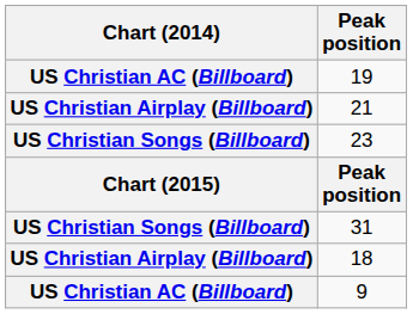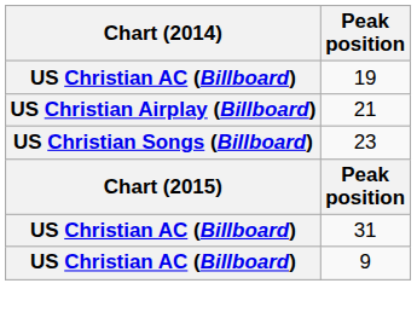31 | Chart (2014): US Christian Songs (Billboard) -> US Christian AC (Billboard)
- row: US Christian Airplay (Billboard) | 18
